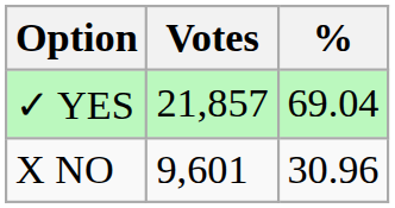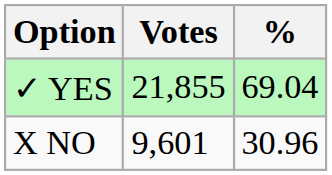✓ YES | Votes: 21,857 -> 21,855
